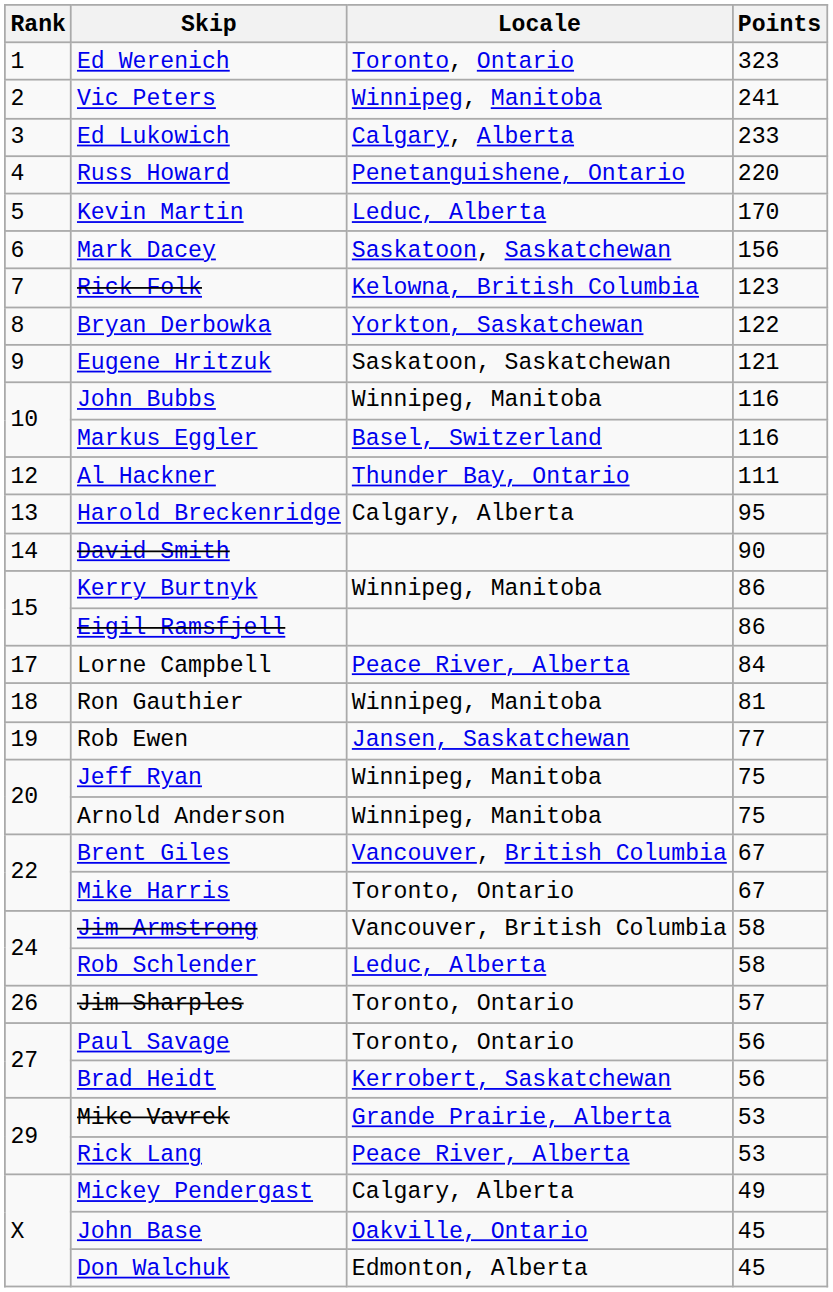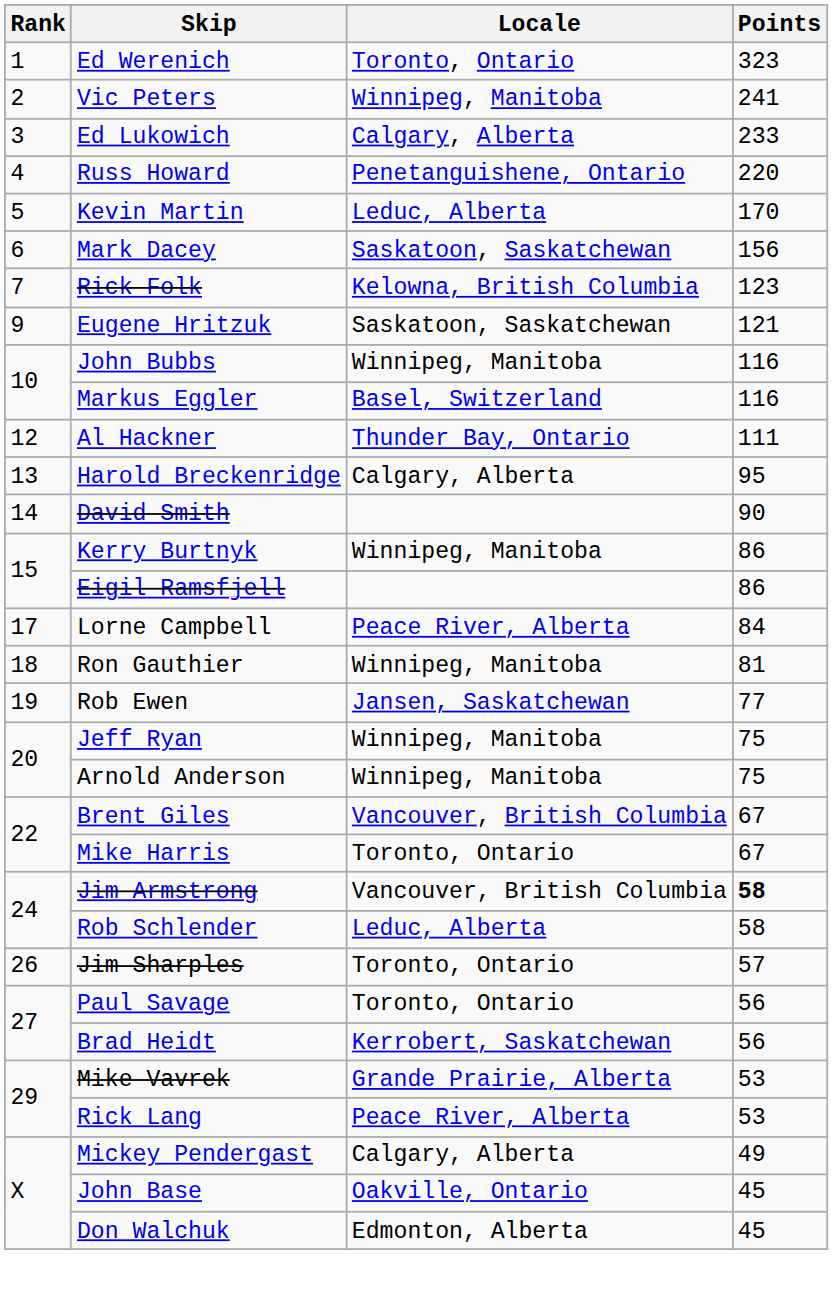- row: 8 | Bryan Derbowka | Yorkton, Saskatchewan | 122
Jim Armstrong | Points: normal -> bold
